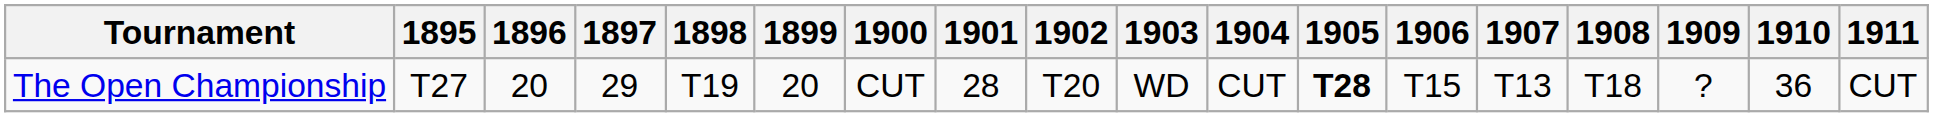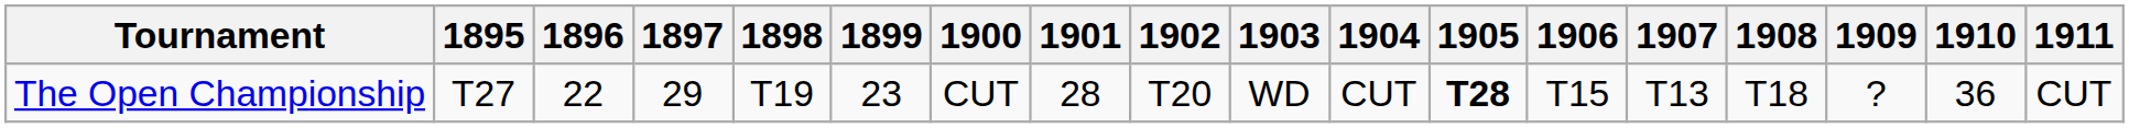The Open Championship | 1896: 20 -> 22
The Open Championship | 1899: 20 -> 23
